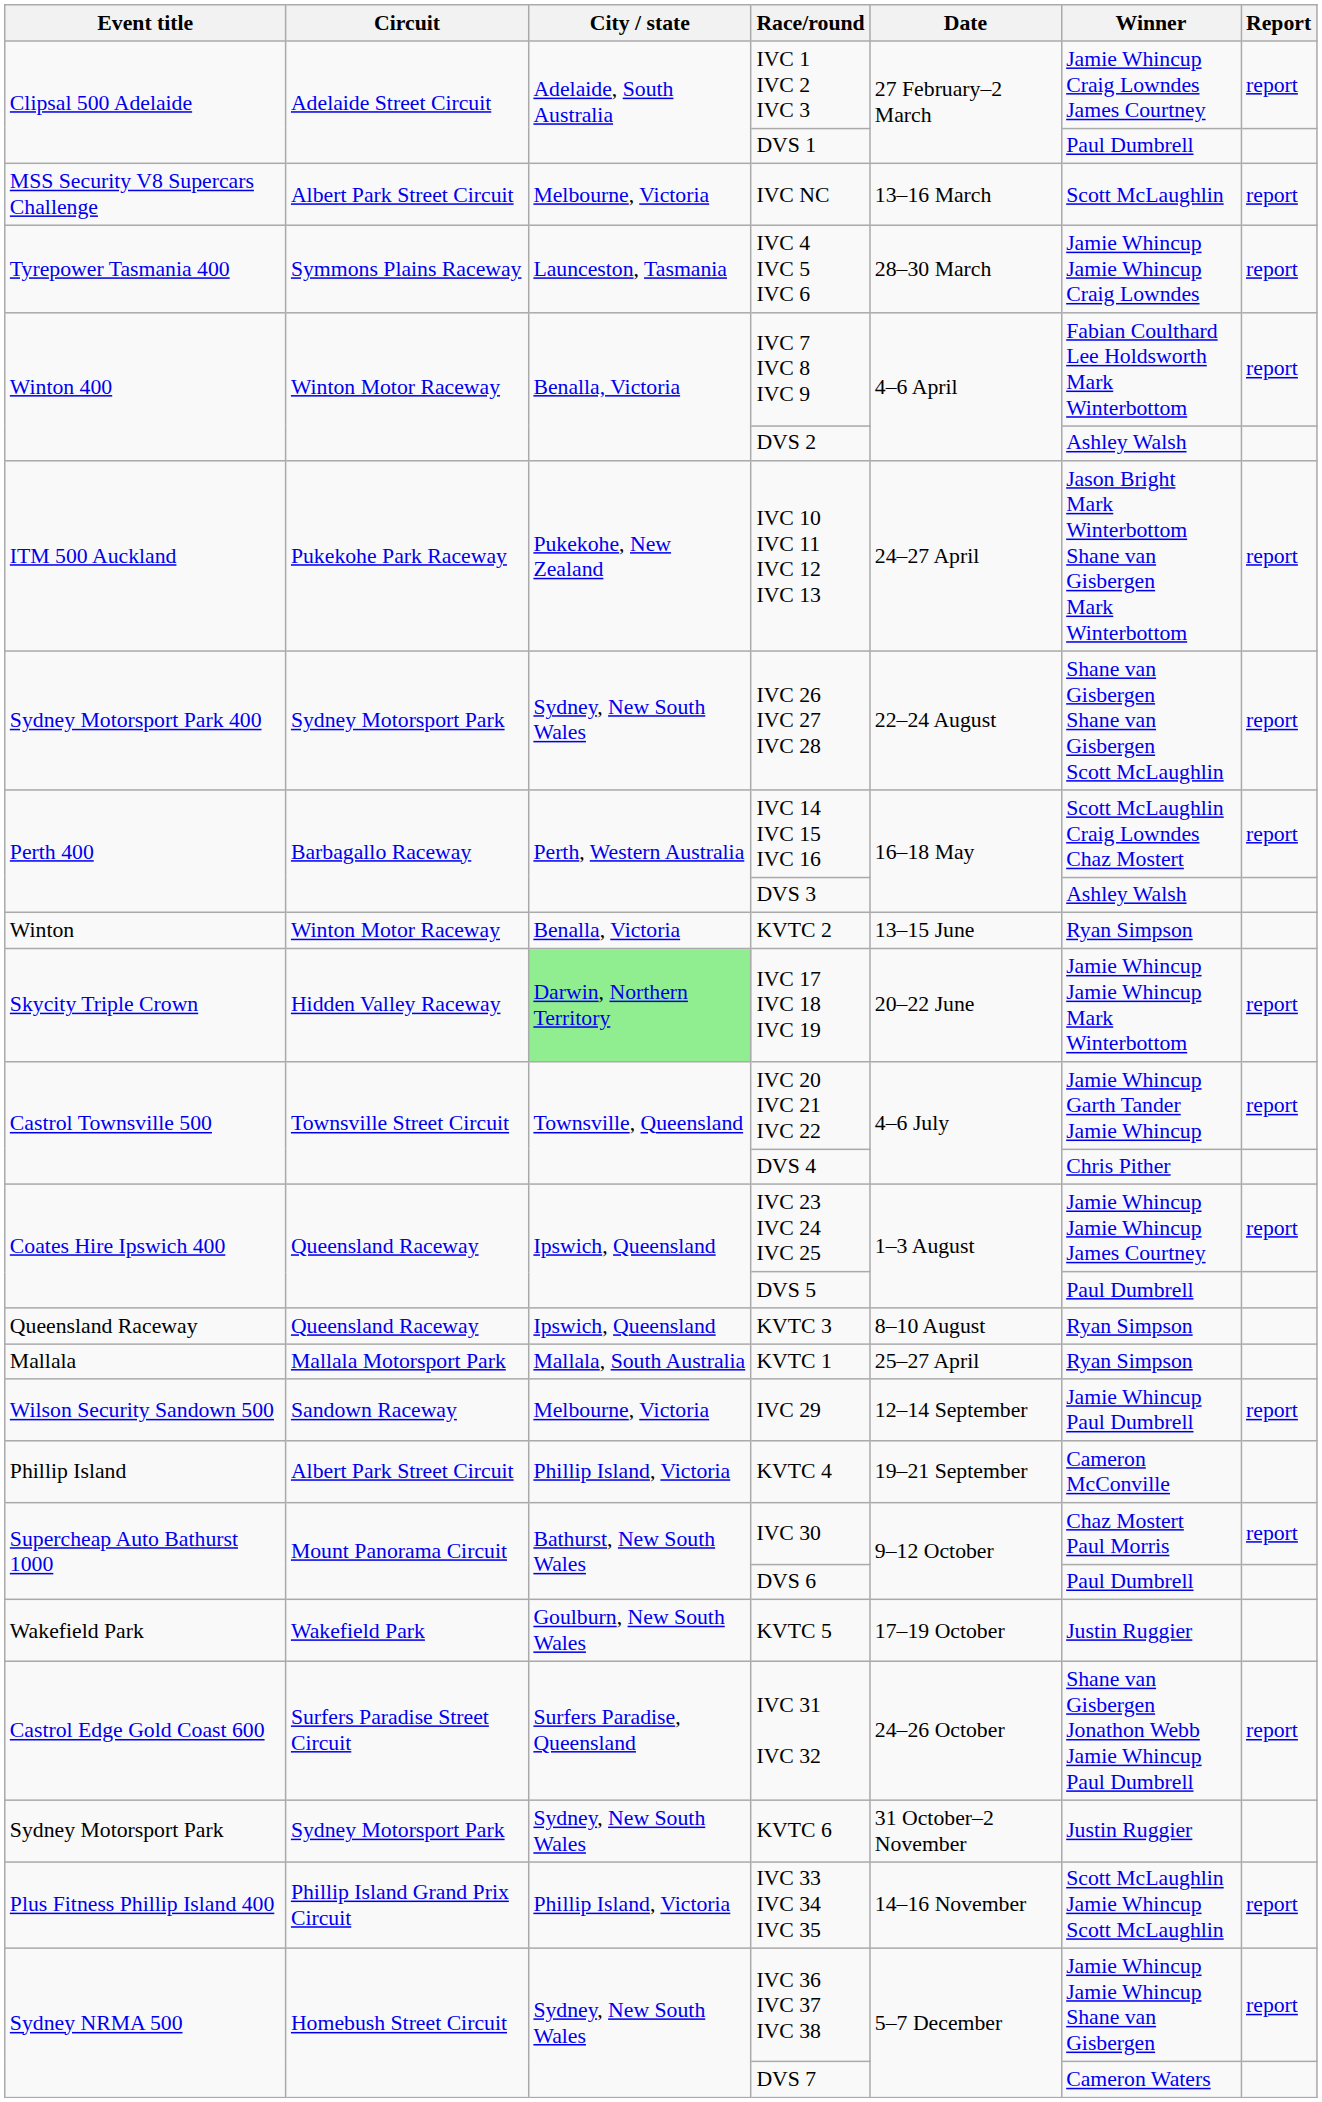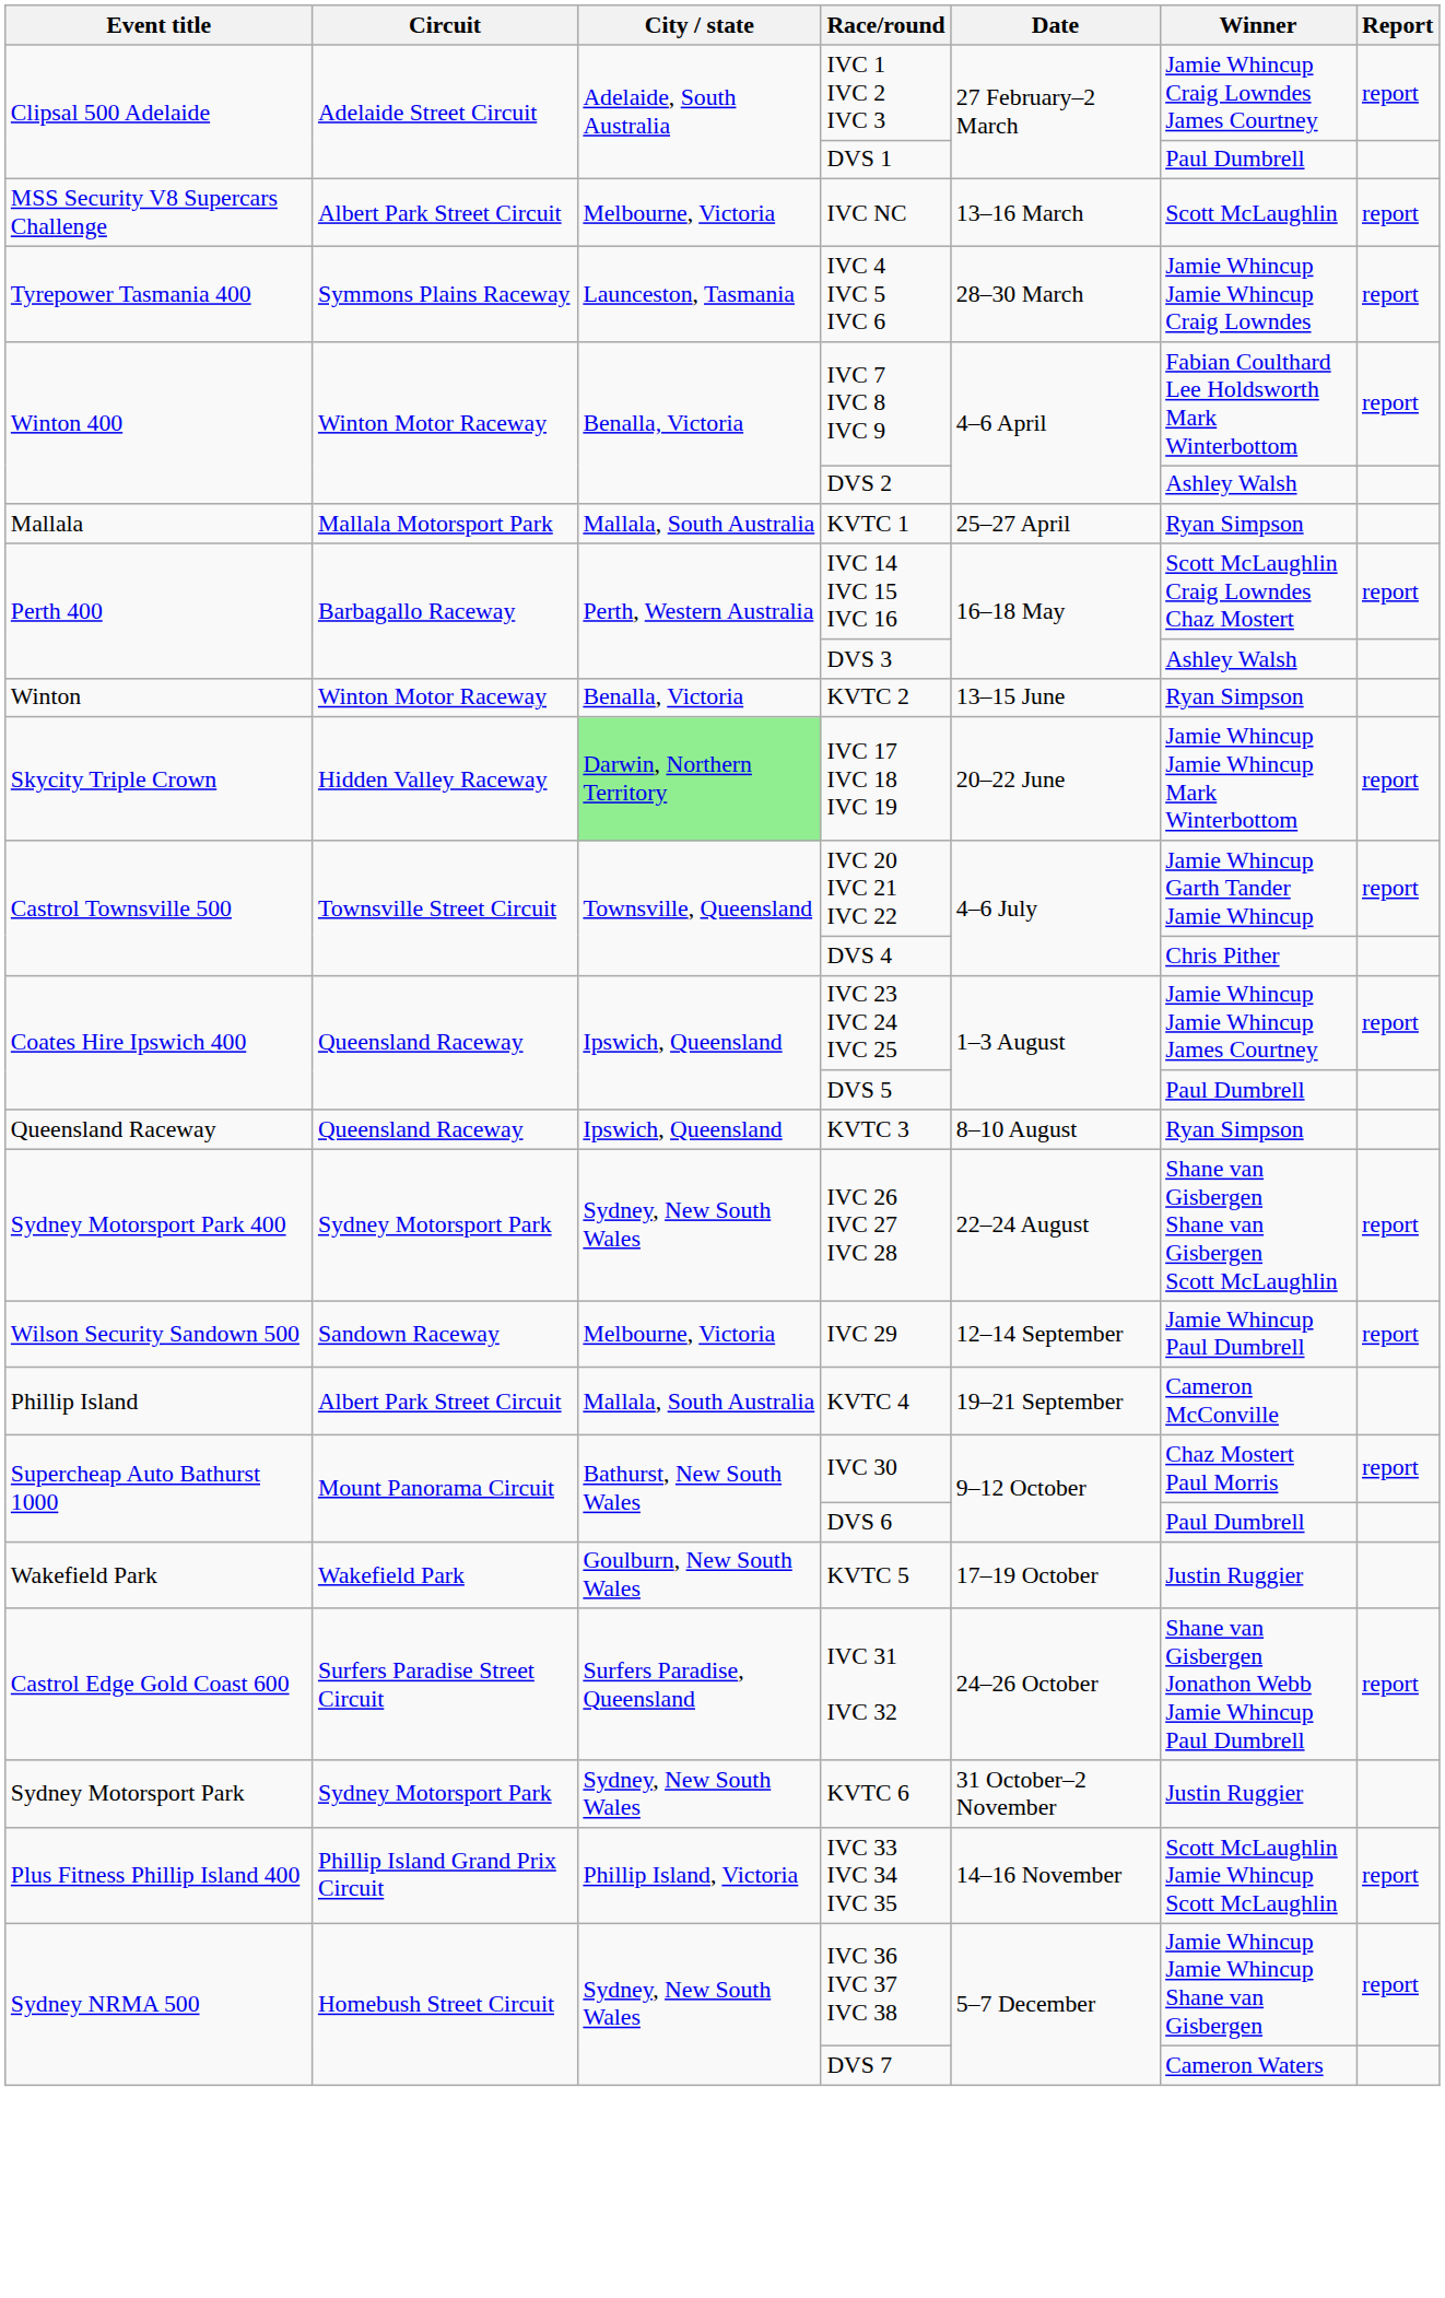- row: ITM 500 Auckland | Pukekohe Park Raceway | Pukekohe, New Zealand | IVC 10 IVC 11 IVC 12 IVC 13 | 24–27 April | Jason Bright Mark Winterbottom Shane van Gisbergen Mark Winterbottom | report
rows swapped: KVTC 1 <-> IVC 26 IVC 27 IVC 28
KVTC 4 | City / state: Phillip Island, Victoria -> Mallala, South Australia
